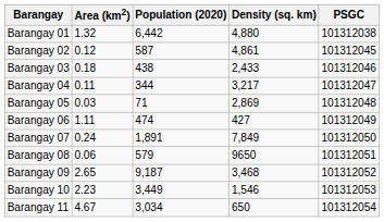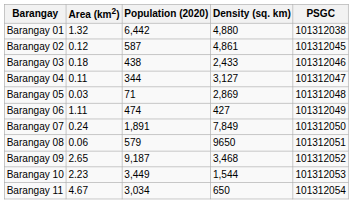Barangay 04 | Density (sq. km): 3,217 -> 3,127
Barangay 10 | Density (sq. km): 1,546 -> 1,544
